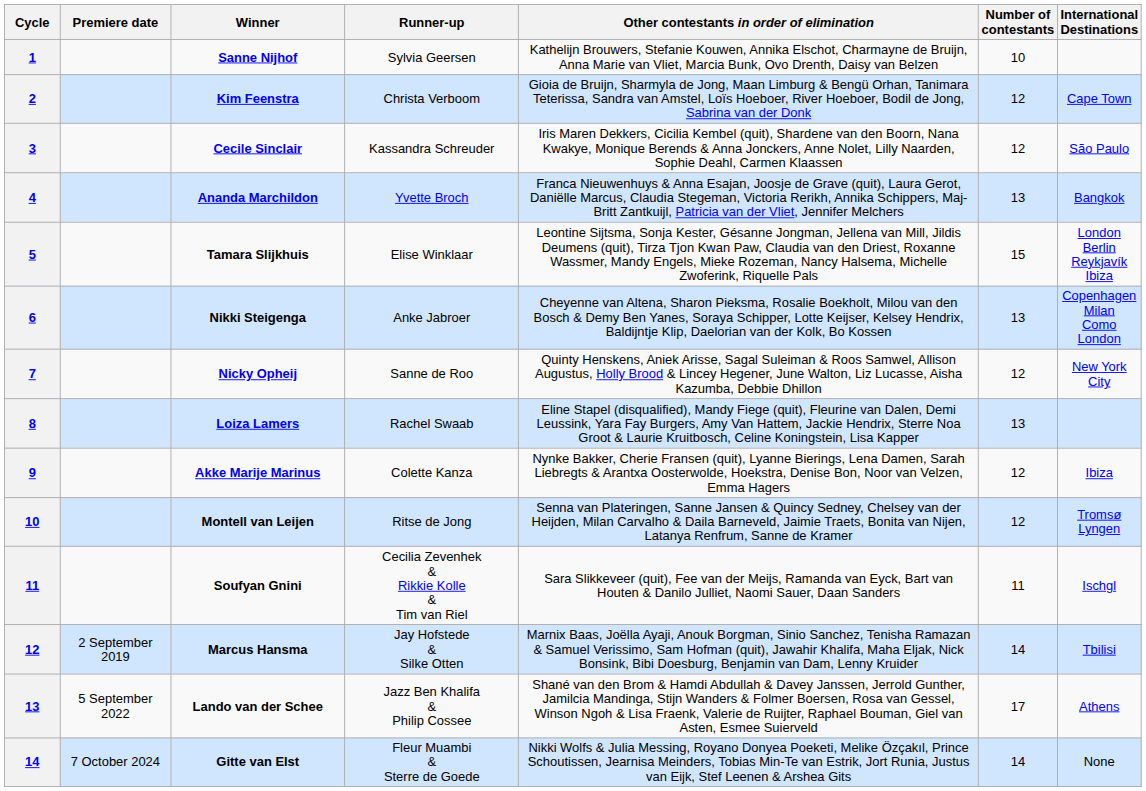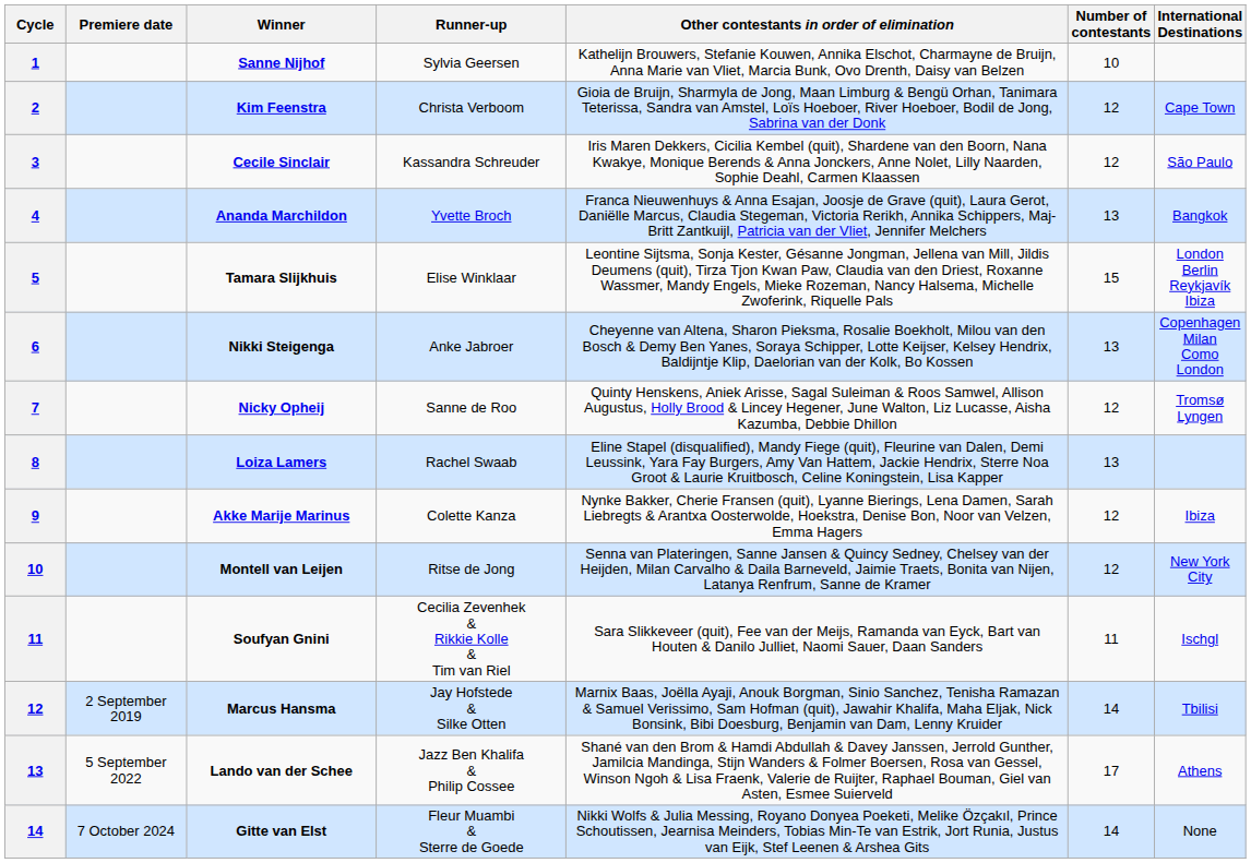Nicky Opheij | International Destinations: New York City -> Tromsø Lyngen
Montell van Leijen | International Destinations: Tromsø Lyngen -> New York City
